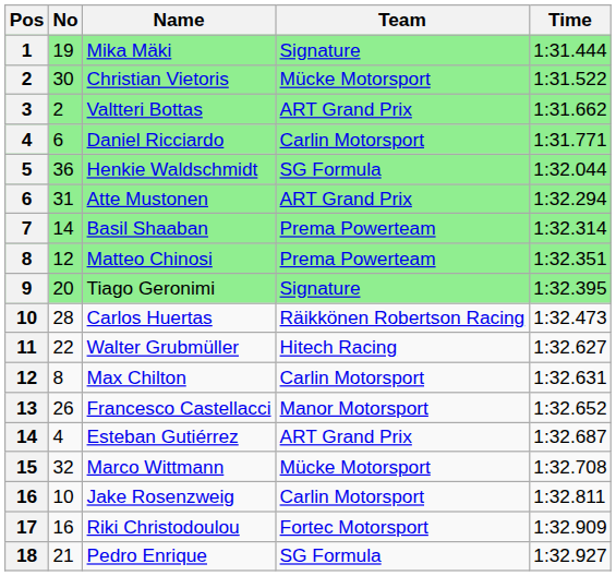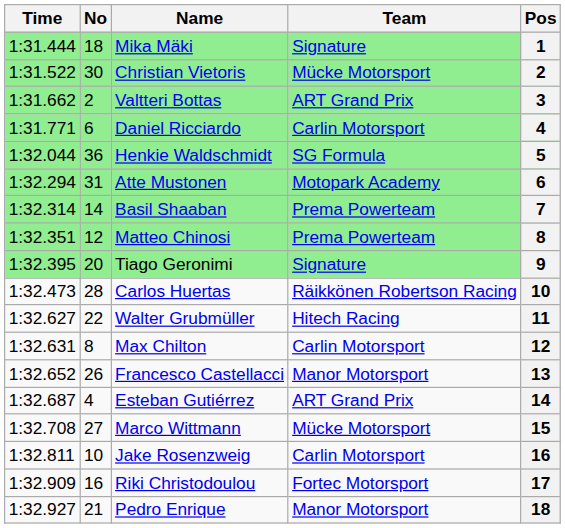columns swapped: Pos <-> Time
Mika Mäki | No: 19 -> 18
Atte Mustonen | Team: ART Grand Prix -> Motopark Academy
Marco Wittmann | No: 32 -> 27
Pedro Enrique | Team: SG Formula -> Manor Motorsport
